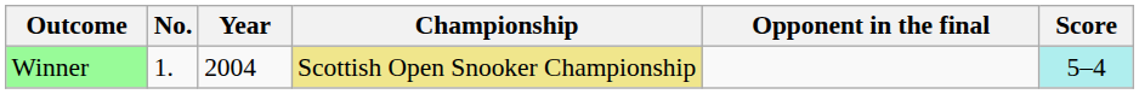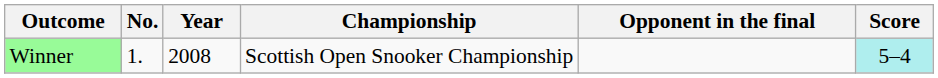Winner | Year: 2004 -> 2008
Winner | Championship: khaki background -> no background
